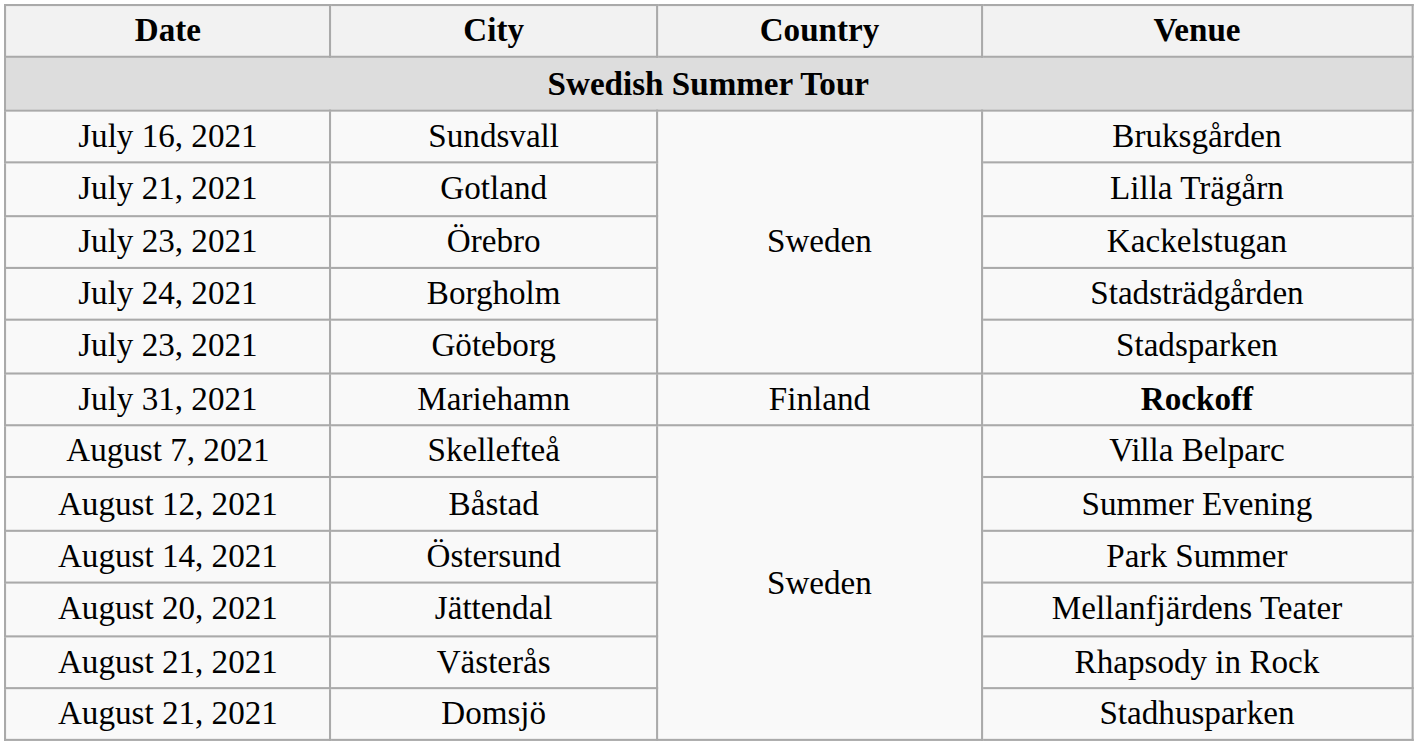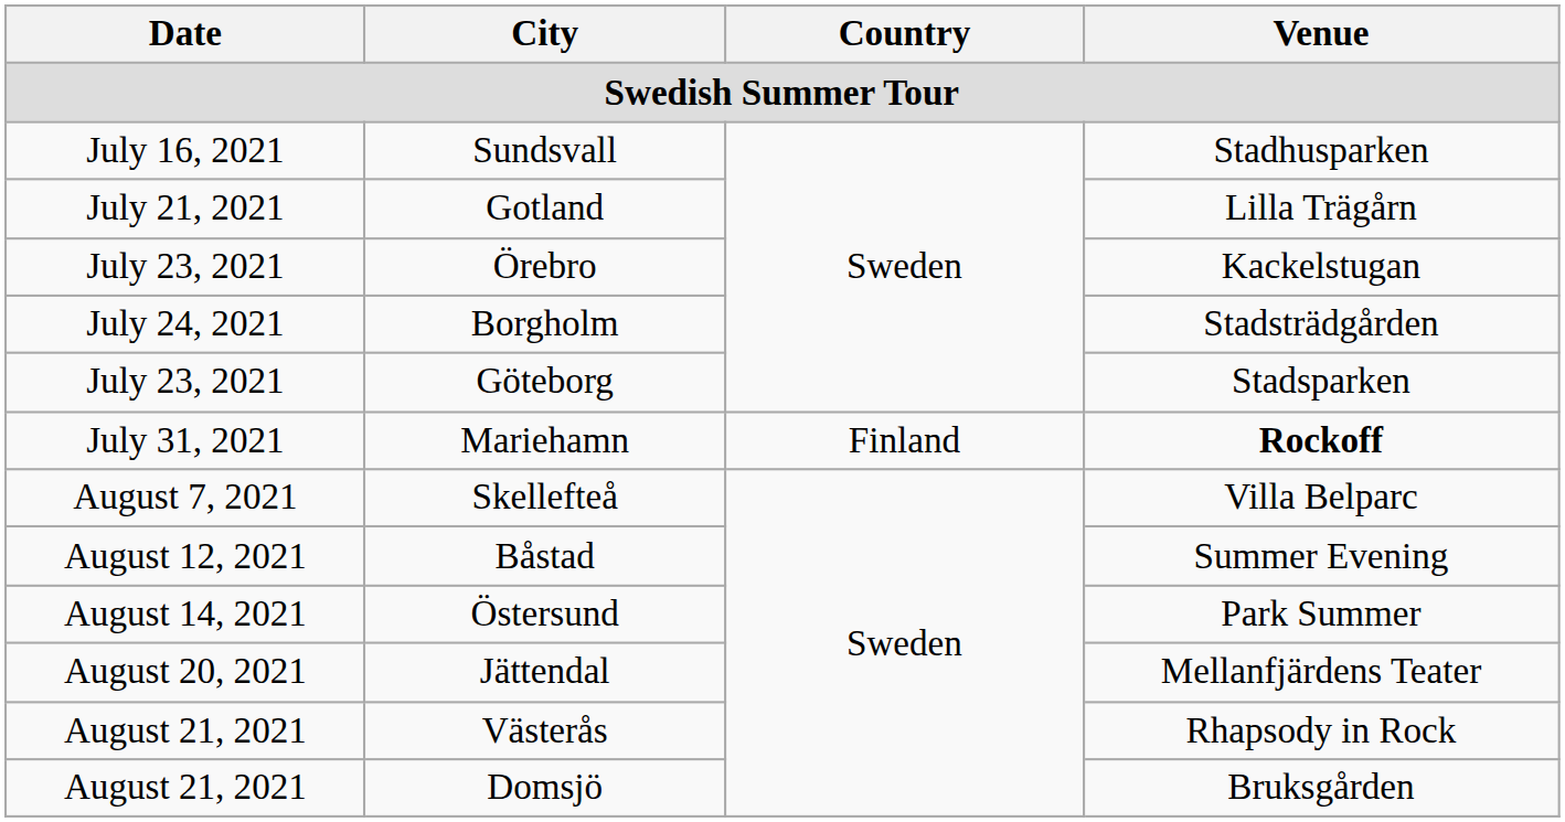Sundsvall | Venue: Bruksgården -> Stadhusparken
Domsjö | Venue: Stadhusparken -> Bruksgården
